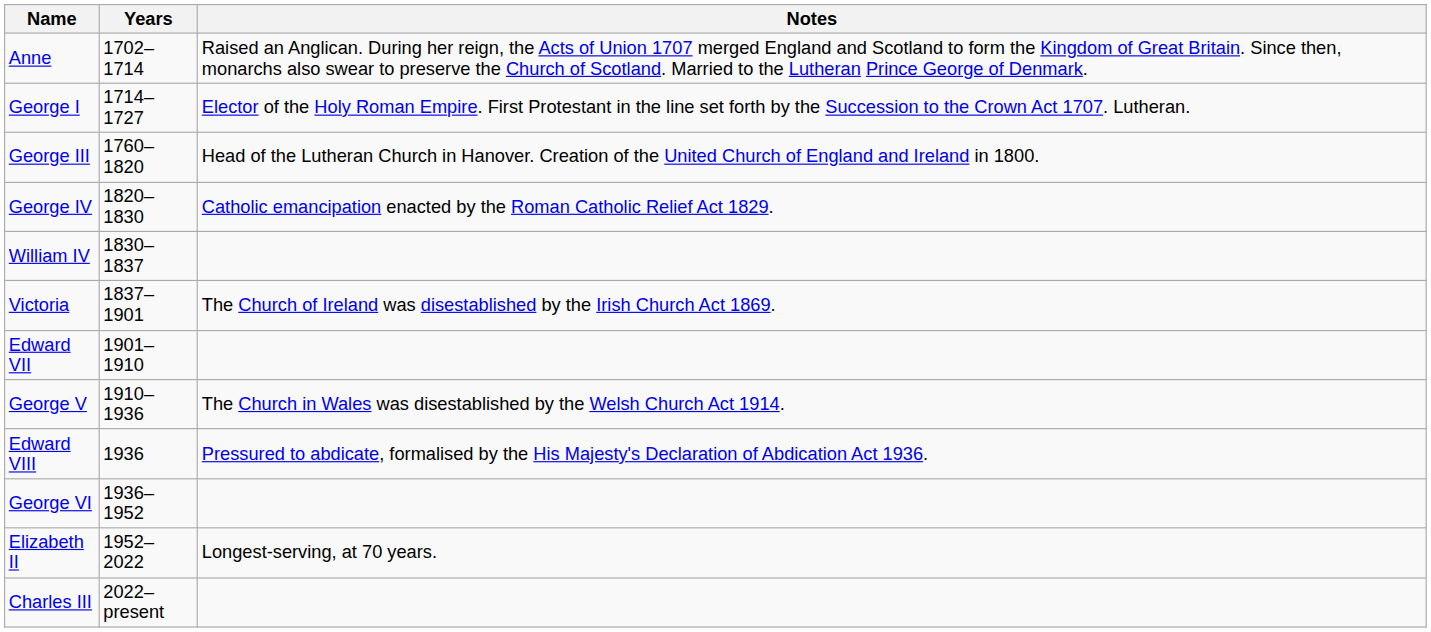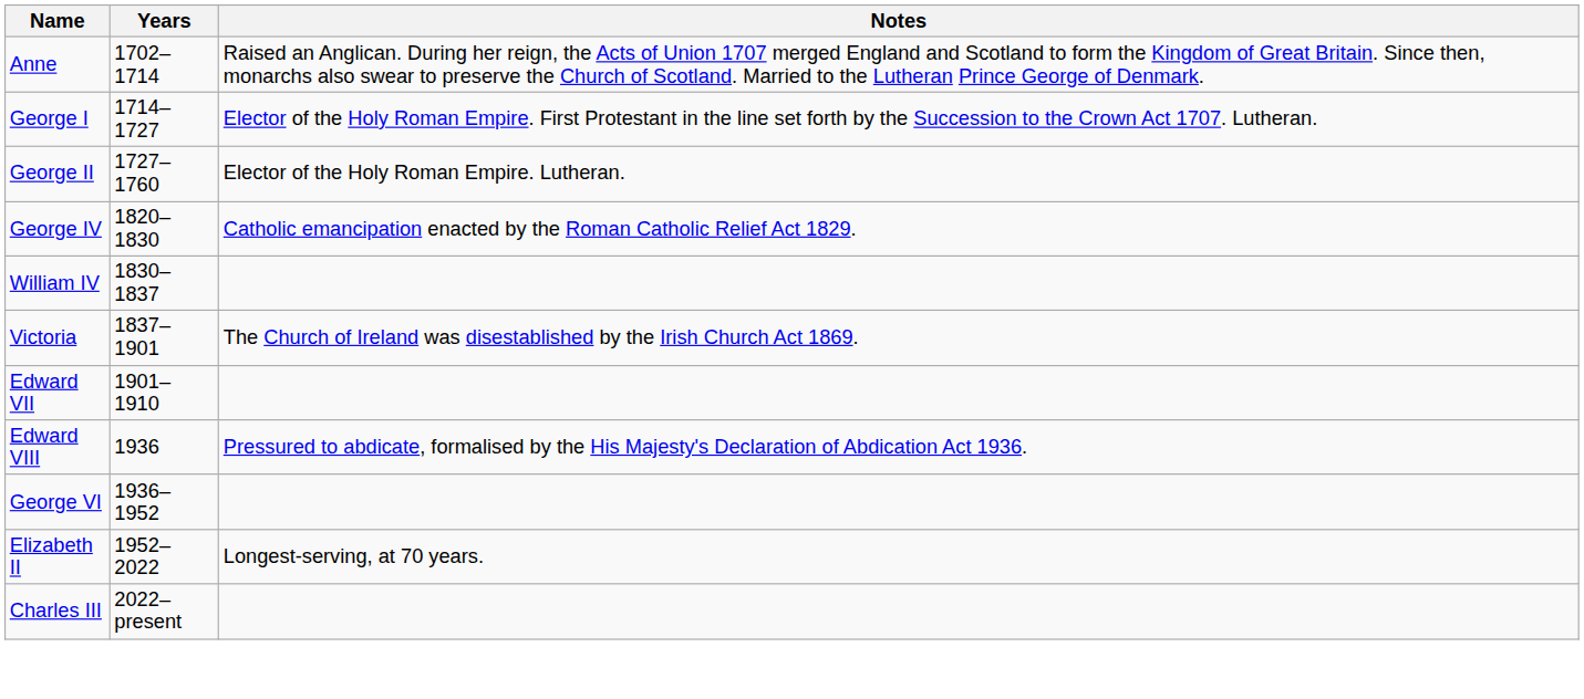+ row: George II | 1727–1760 | Elector of the Holy Roman Empire. Lutheran.
- row: George III | 1760–1820 | Head of the Lutheran Church in Hanover. Creation of the United Church of England and Ireland in 1800.
- row: George V | 1910–1936 | The Church in Wales was disestablished by the Welsh Church Act 1914.
